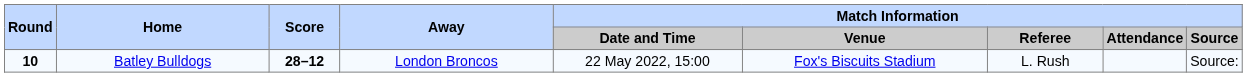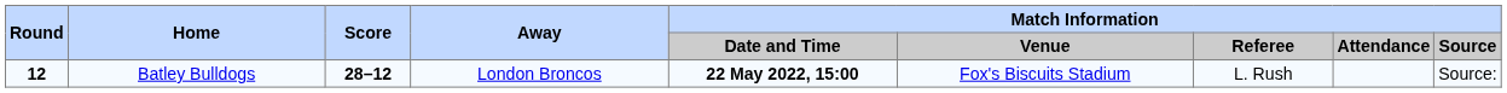Batley Bulldogs | Round: 10 -> 12
Batley Bulldogs | Match Information / Date and Time: normal -> bold
